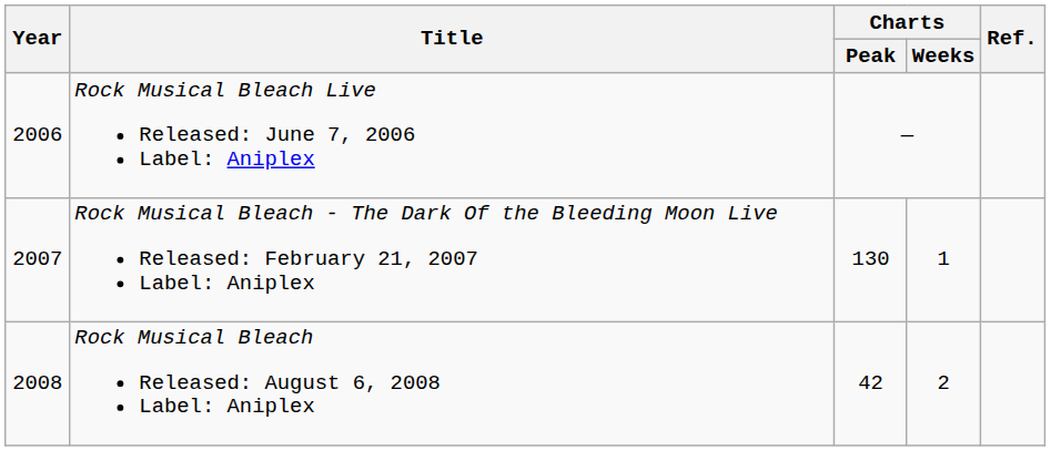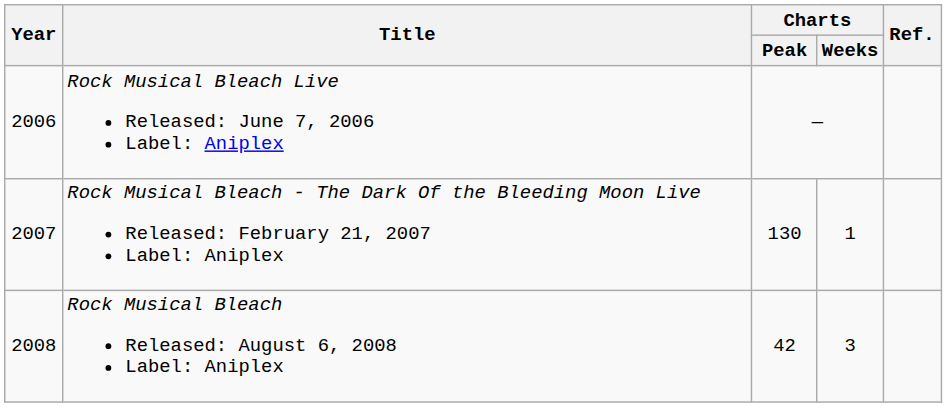Rock Musical Bleach Released: August 6, 2008 Label: Aniplex | Charts / Weeks: 2 -> 3
